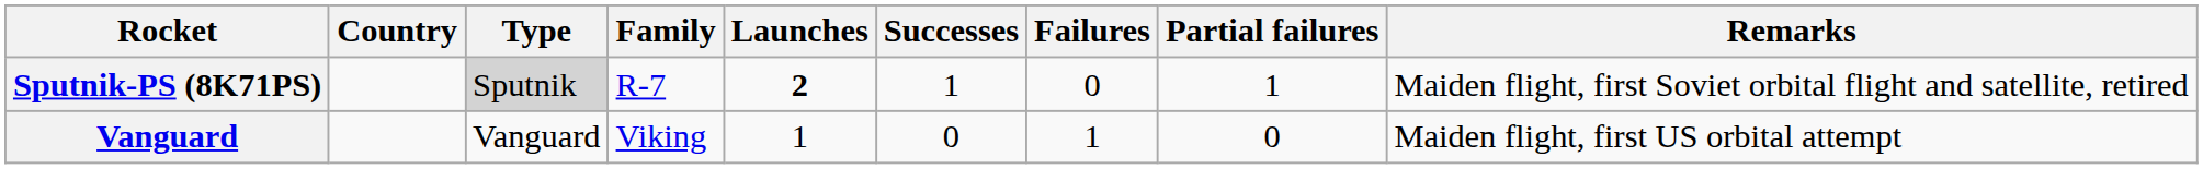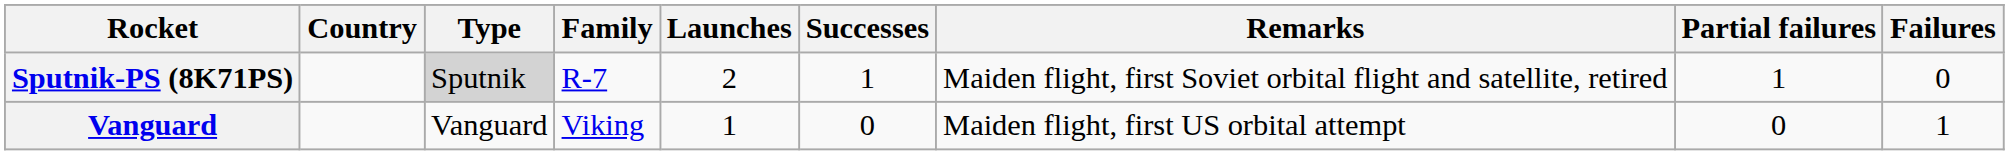columns swapped: Failures <-> Remarks
Sputnik-PS (8K71PS) | Launches: bold -> normal
